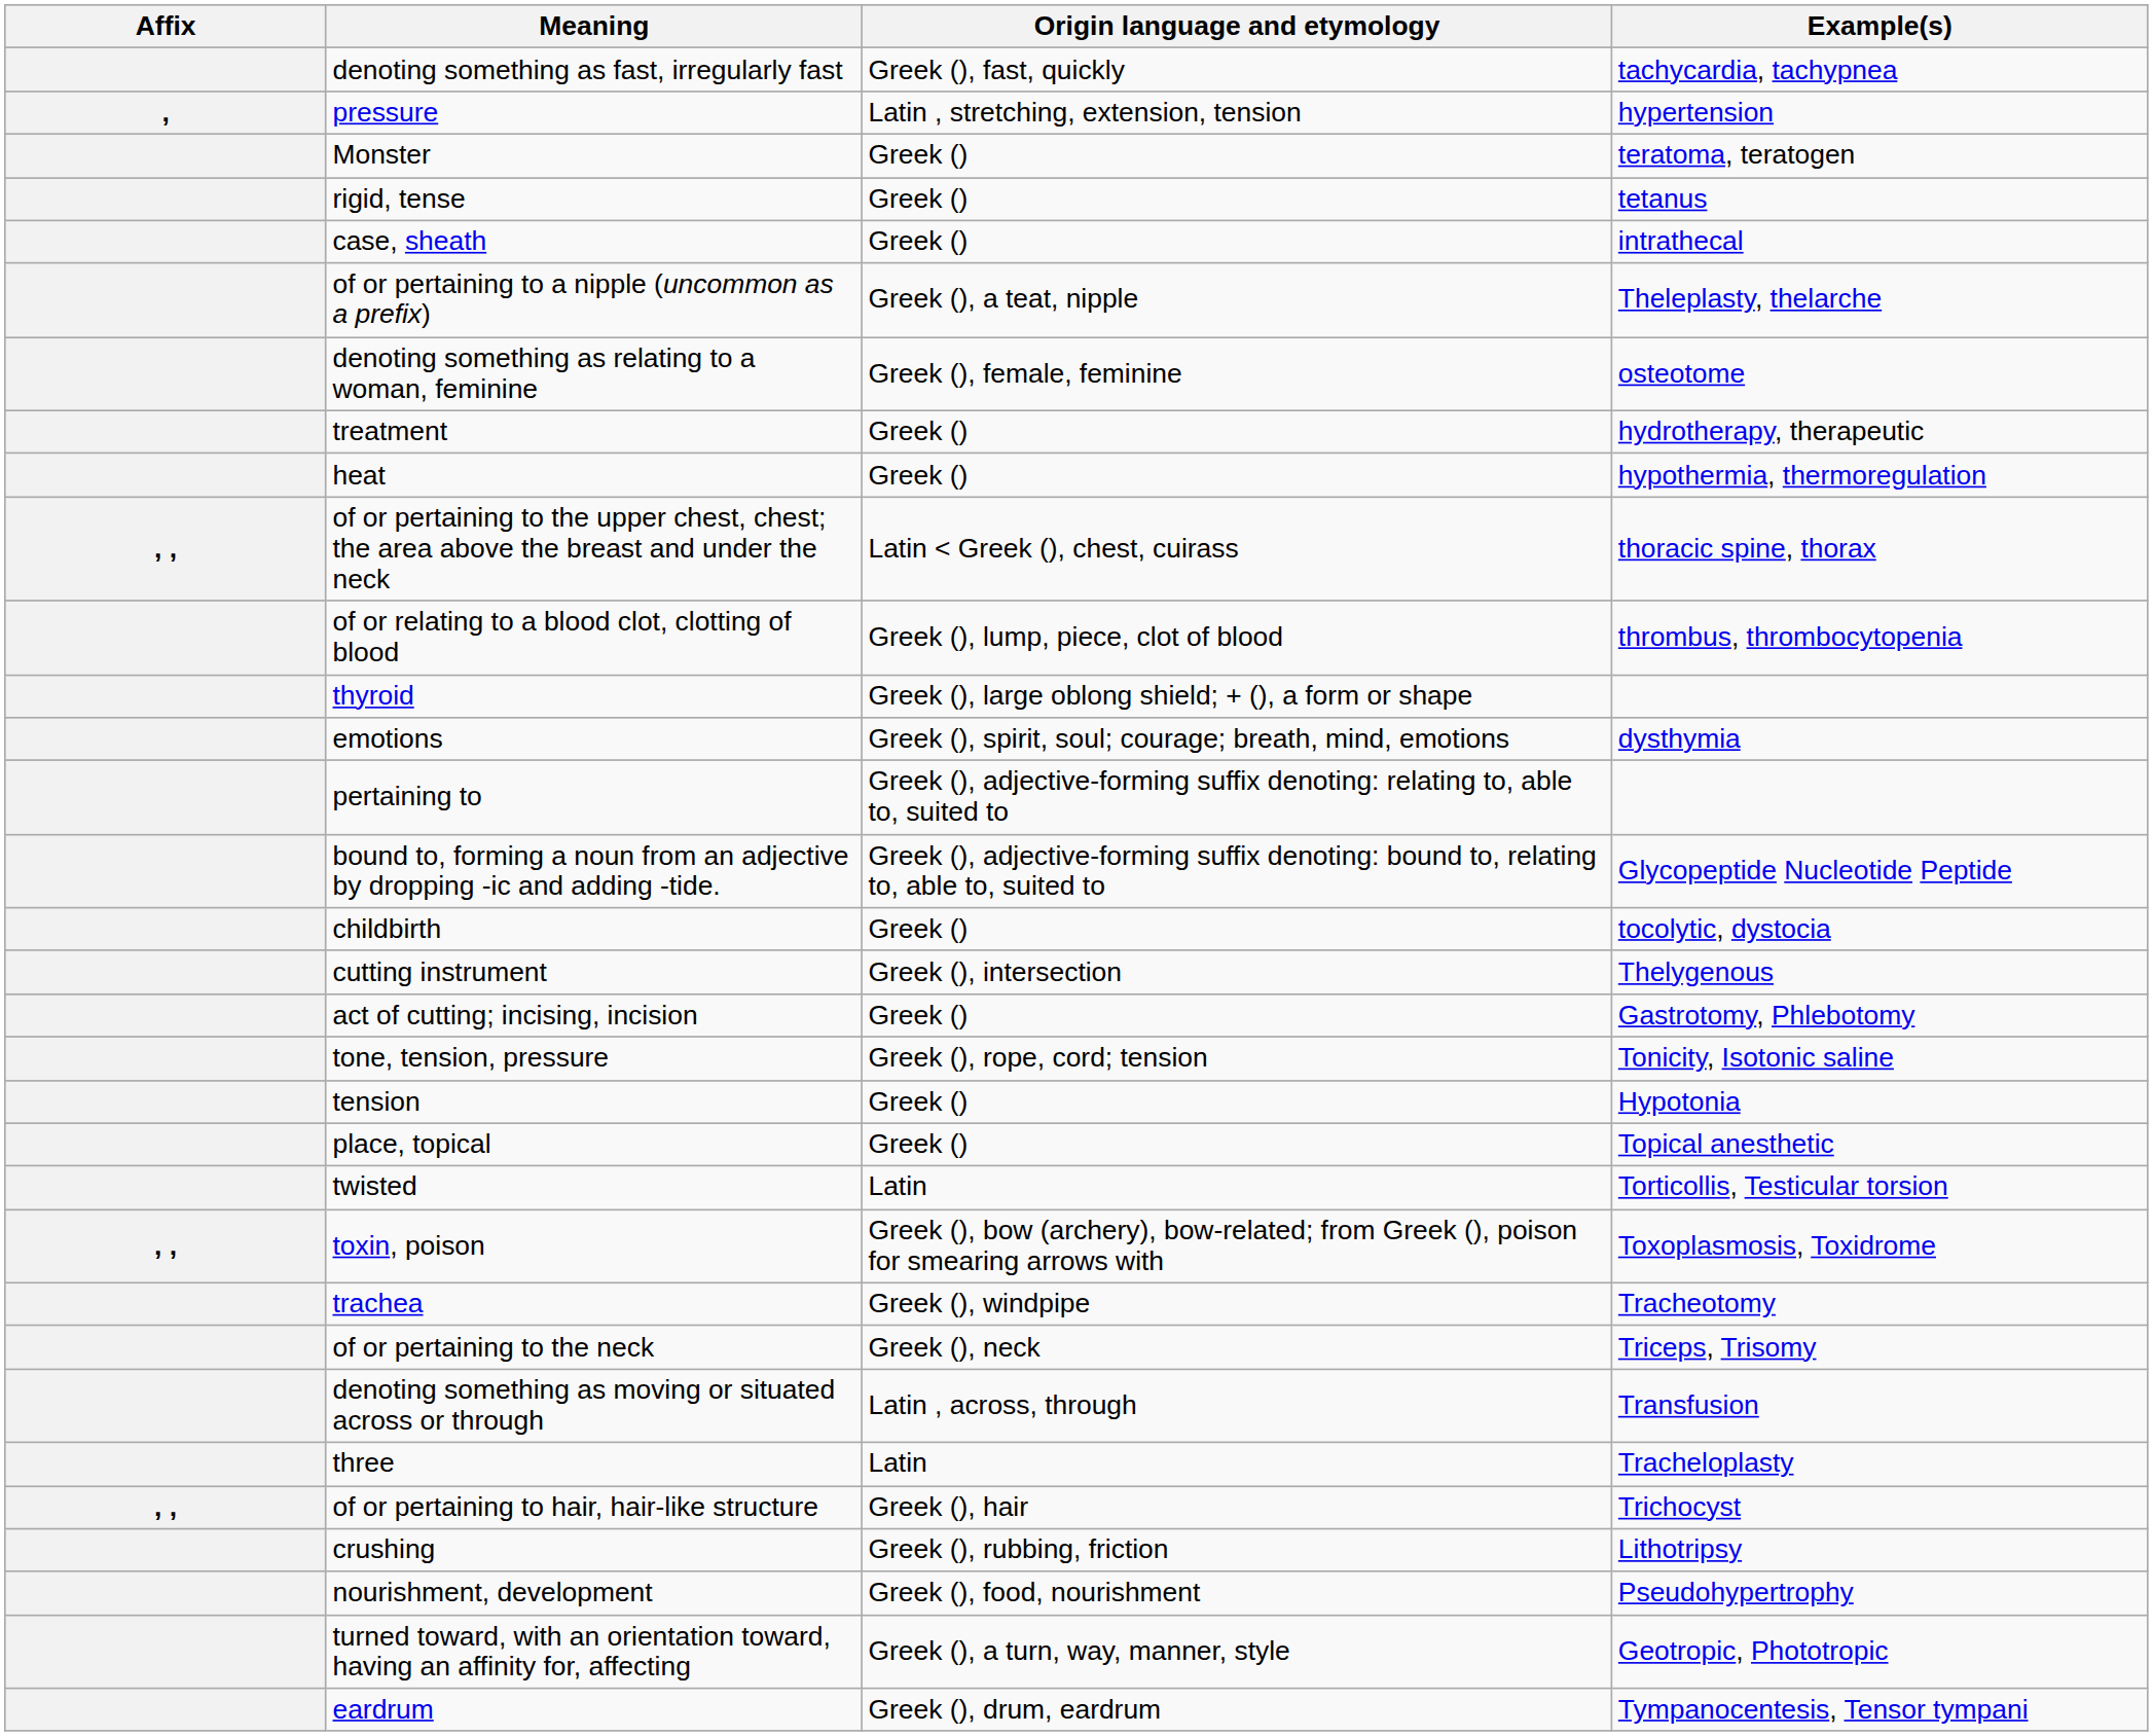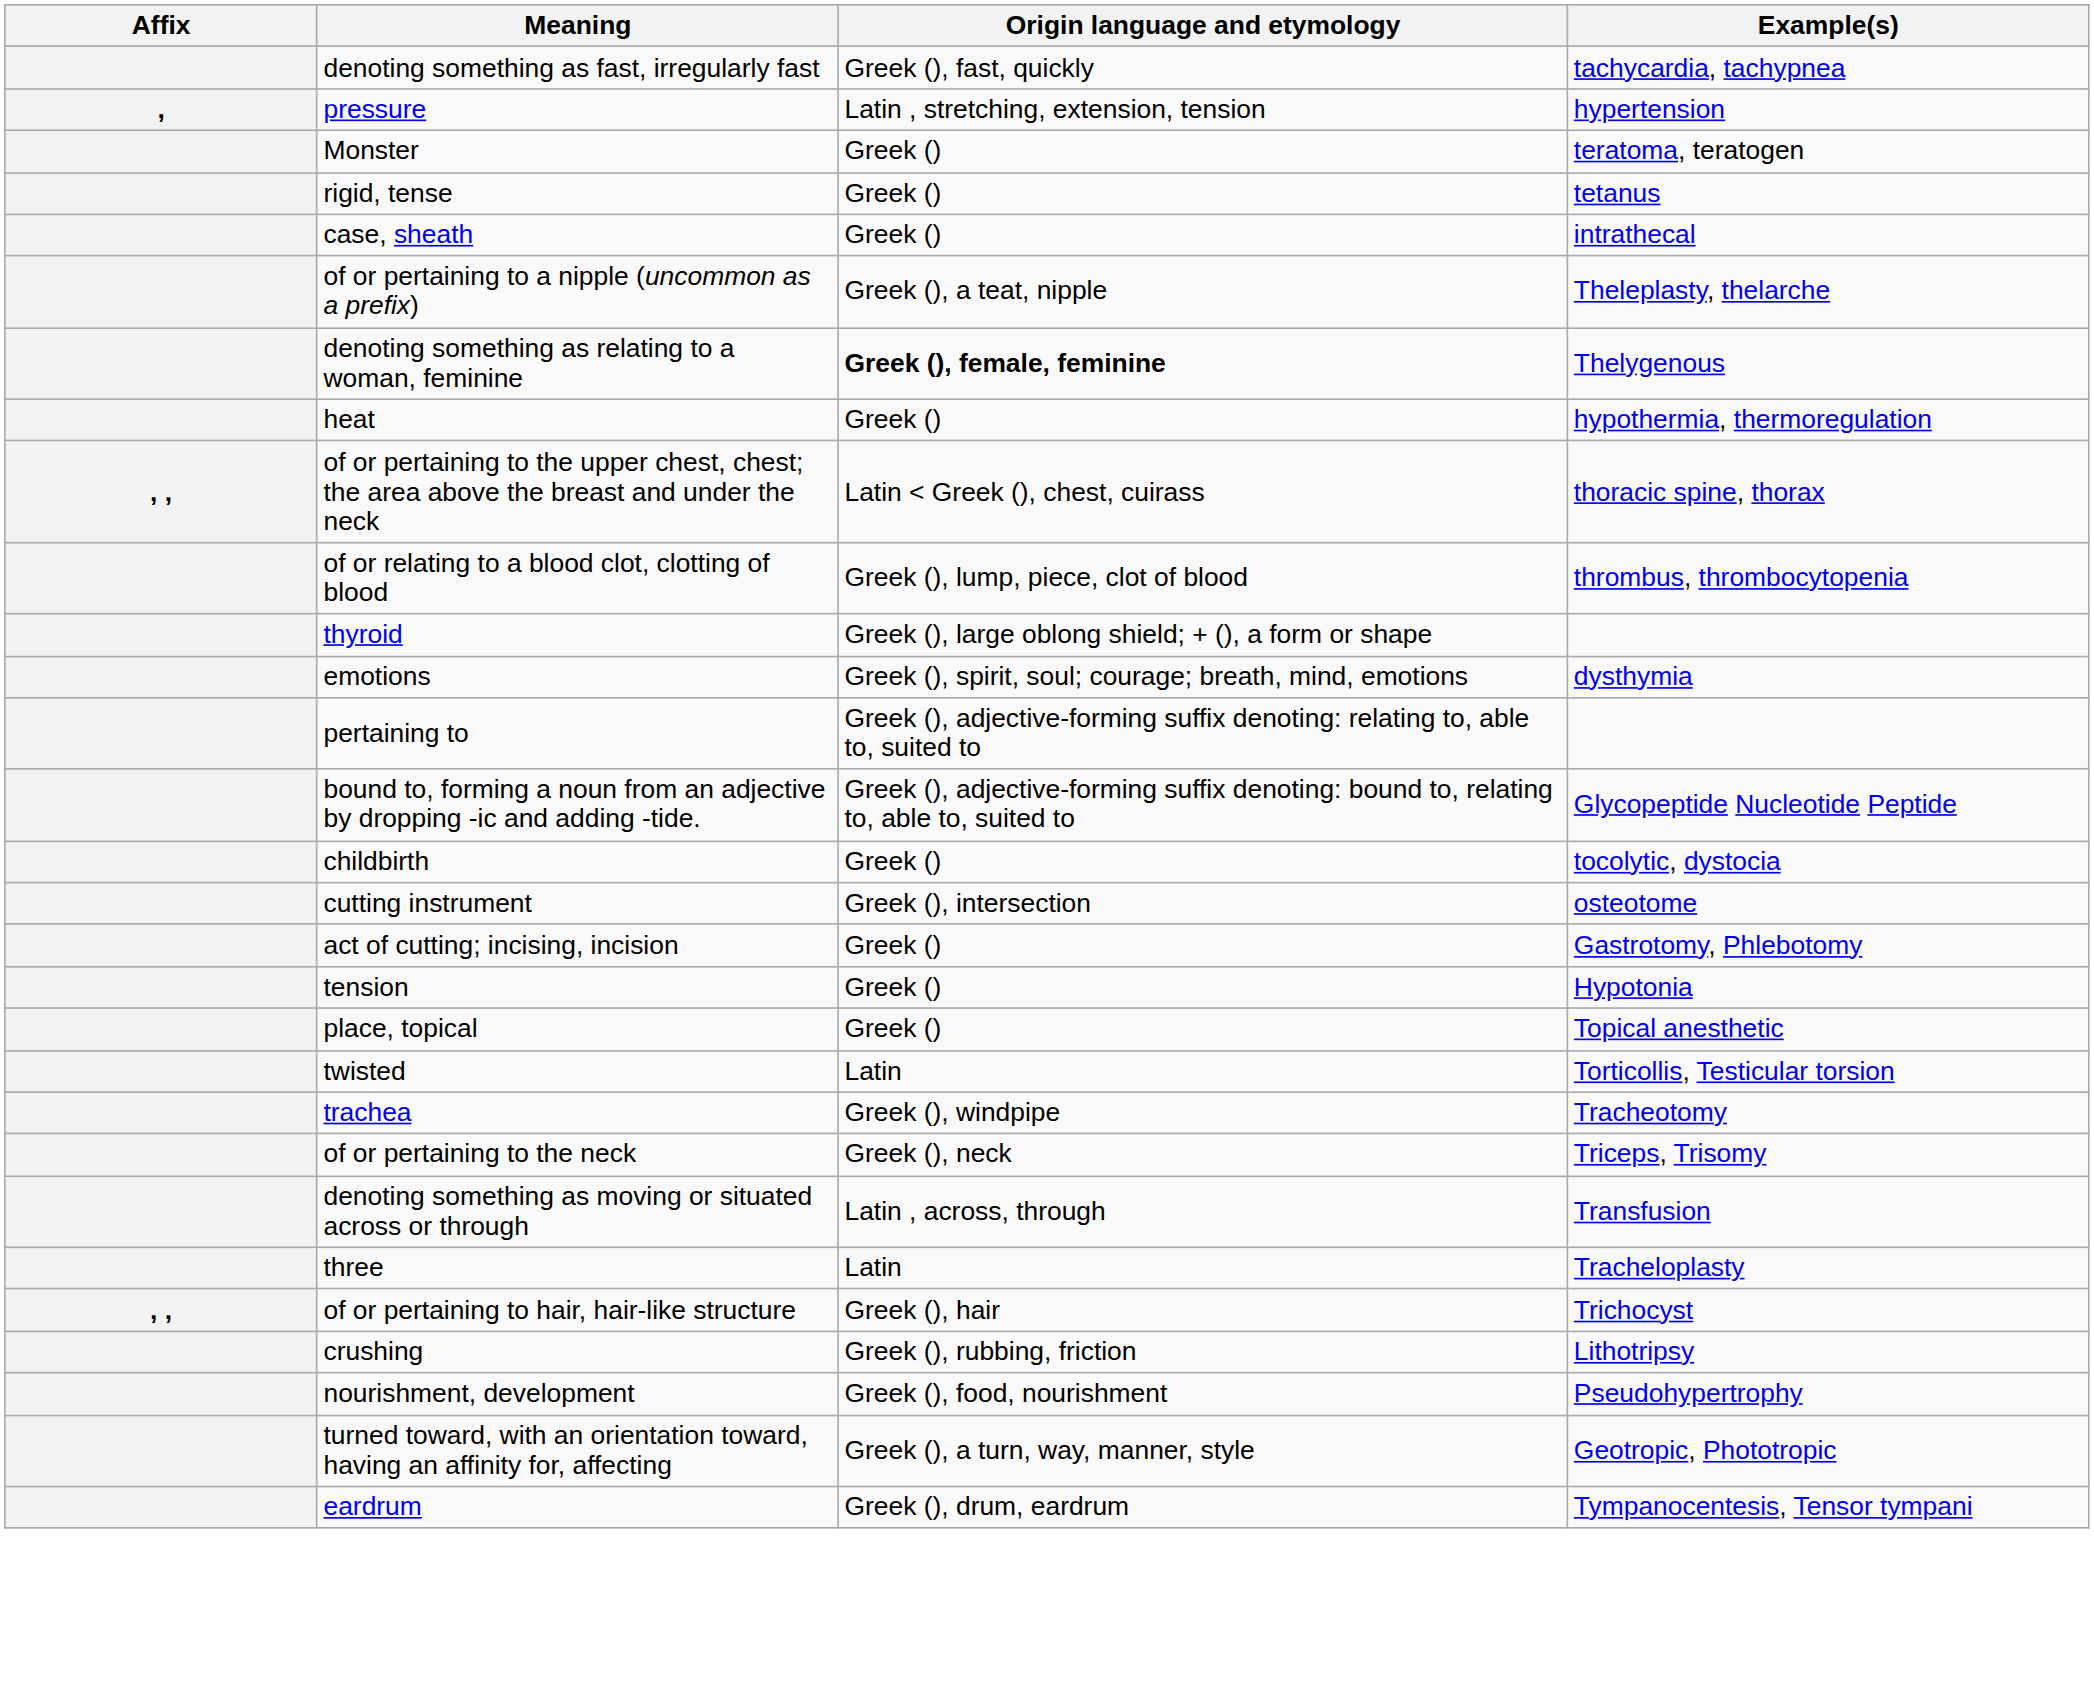denoting something as relating to a woman, feminine | Origin language and etymology: normal -> bold
denoting something as relating to a woman, feminine | Example(s): osteotome -> Thelygenous
- row: treatment | Greek () | hydrotherapy, therapeutic
cutting instrument | Example(s): Thelygenous -> osteotome
- row: tone, tension, pressure | Greek (), rope, cord; tension | Tonicity, Isotonic saline
- row: , , | toxin, poison | Greek (), bow (archery), bow-related; from Greek (), poison for smearing arrows with | Toxoplasmosis, Toxidrome
